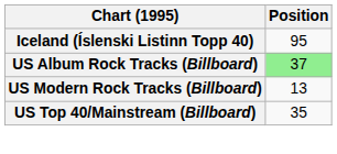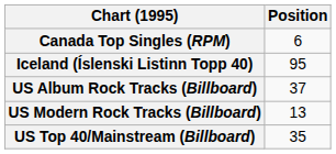+ row: Canada Top Singles (RPM) | 6
US Album Rock Tracks (Billboard) | Position: lightgreen background -> no background
